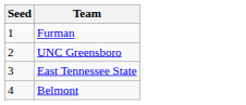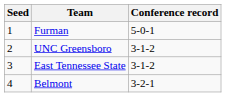+ column: Conference record | 5-0-1 | 3-1-2 | 3-1-2 | 3-2-1
